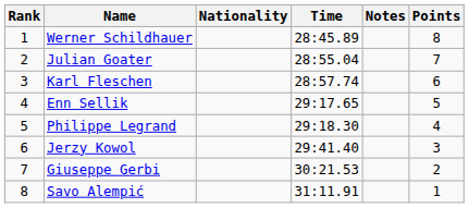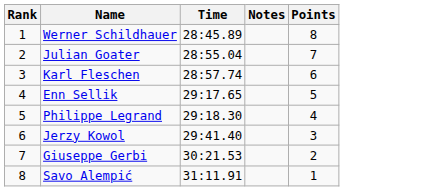- column: Nationality
